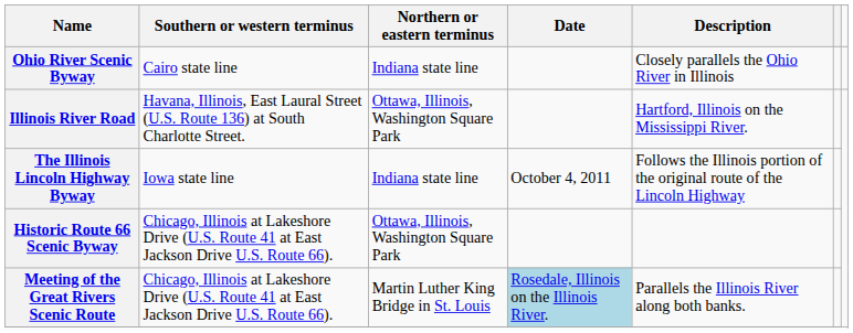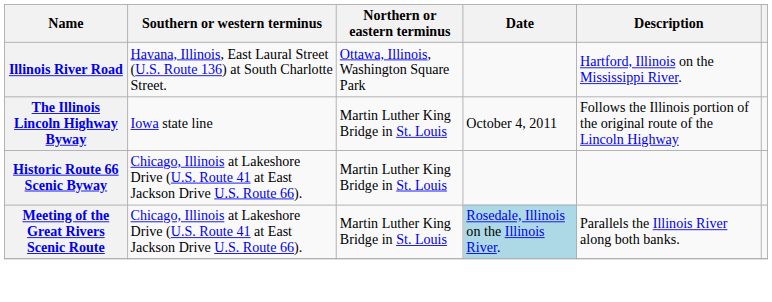- row: Ohio River Scenic Byway | Cairo state line | Indiana state line | Closely parallels the Ohio River in Illinois
The Illinois Lincoln Highway Byway | Northern or eastern terminus: Indiana state line -> Martin Luther King Bridge in St. Louis
Historic Route 66 Scenic Byway | Northern or eastern terminus: Ottawa, Illinois, Washington Square Park -> Martin Luther King Bridge in St. Louis
